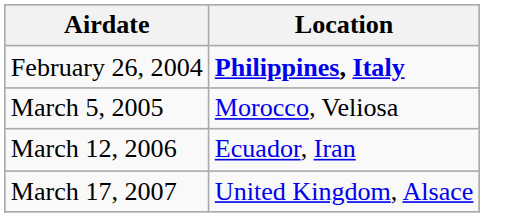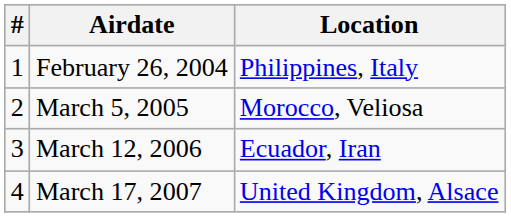+ column: # | 1 | 2 | 3 | 4
February 26, 2004 | Location: bold -> normal
